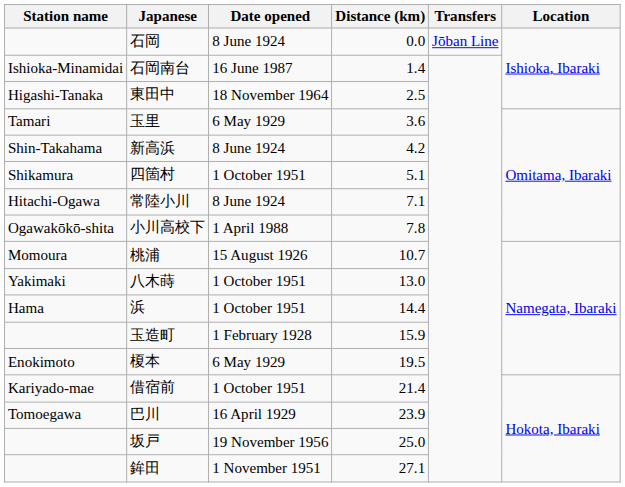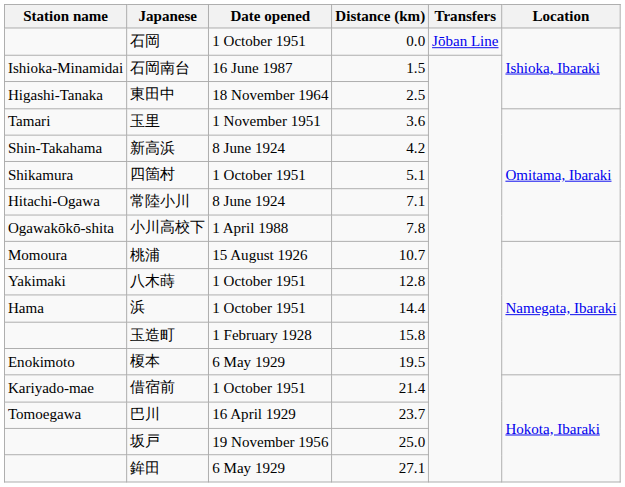石岡 | Date opened: 8 June 1924 -> 1 October 1951
石岡南台 | Distance (km): 1.4 -> 1.5
玉里 | Date opened: 6 May 1929 -> 1 November 1951
八木蒔 | Distance (km): 13.0 -> 12.8
玉造町 | Distance (km): 15.9 -> 15.8
巴川 | Distance (km): 23.9 -> 23.7
鉾田 | Date opened: 1 November 1951 -> 6 May 1929
